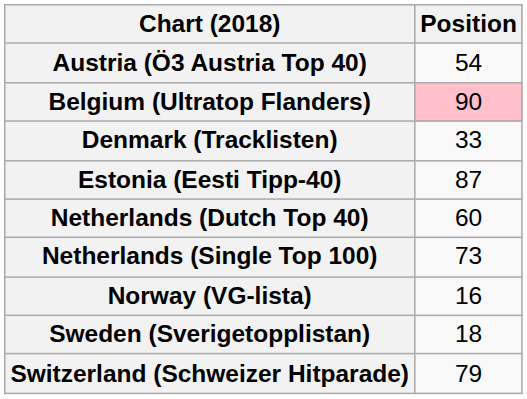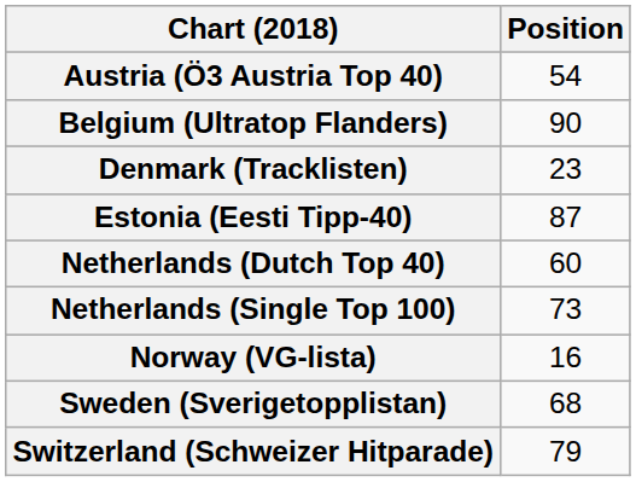Belgium (Ultratop Flanders) | Position: pink background -> no background
Denmark (Tracklisten) | Position: 33 -> 23
Sweden (Sverigetopplistan) | Position: 18 -> 68
